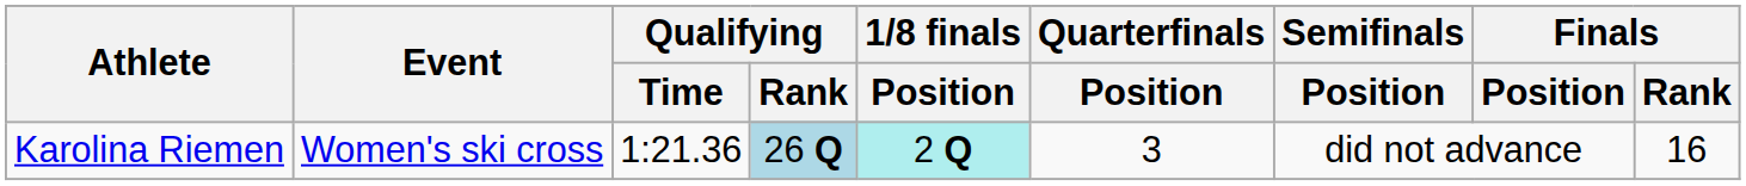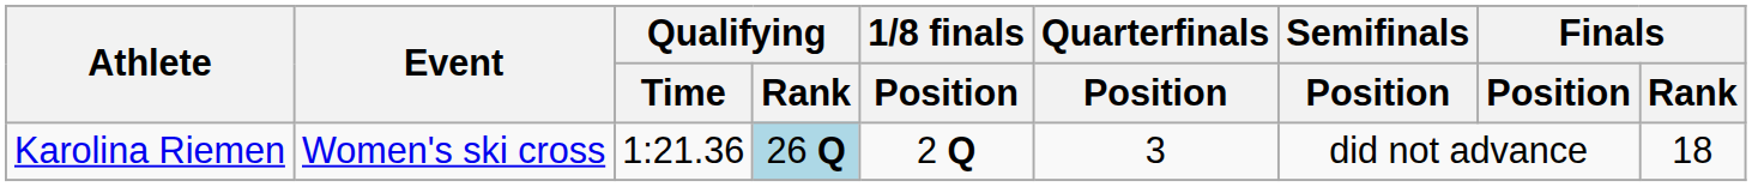Karolina Riemen | 1/8 finals / Position: paleturquoise background -> no background
Karolina Riemen | Finals / Rank: 16 -> 18
